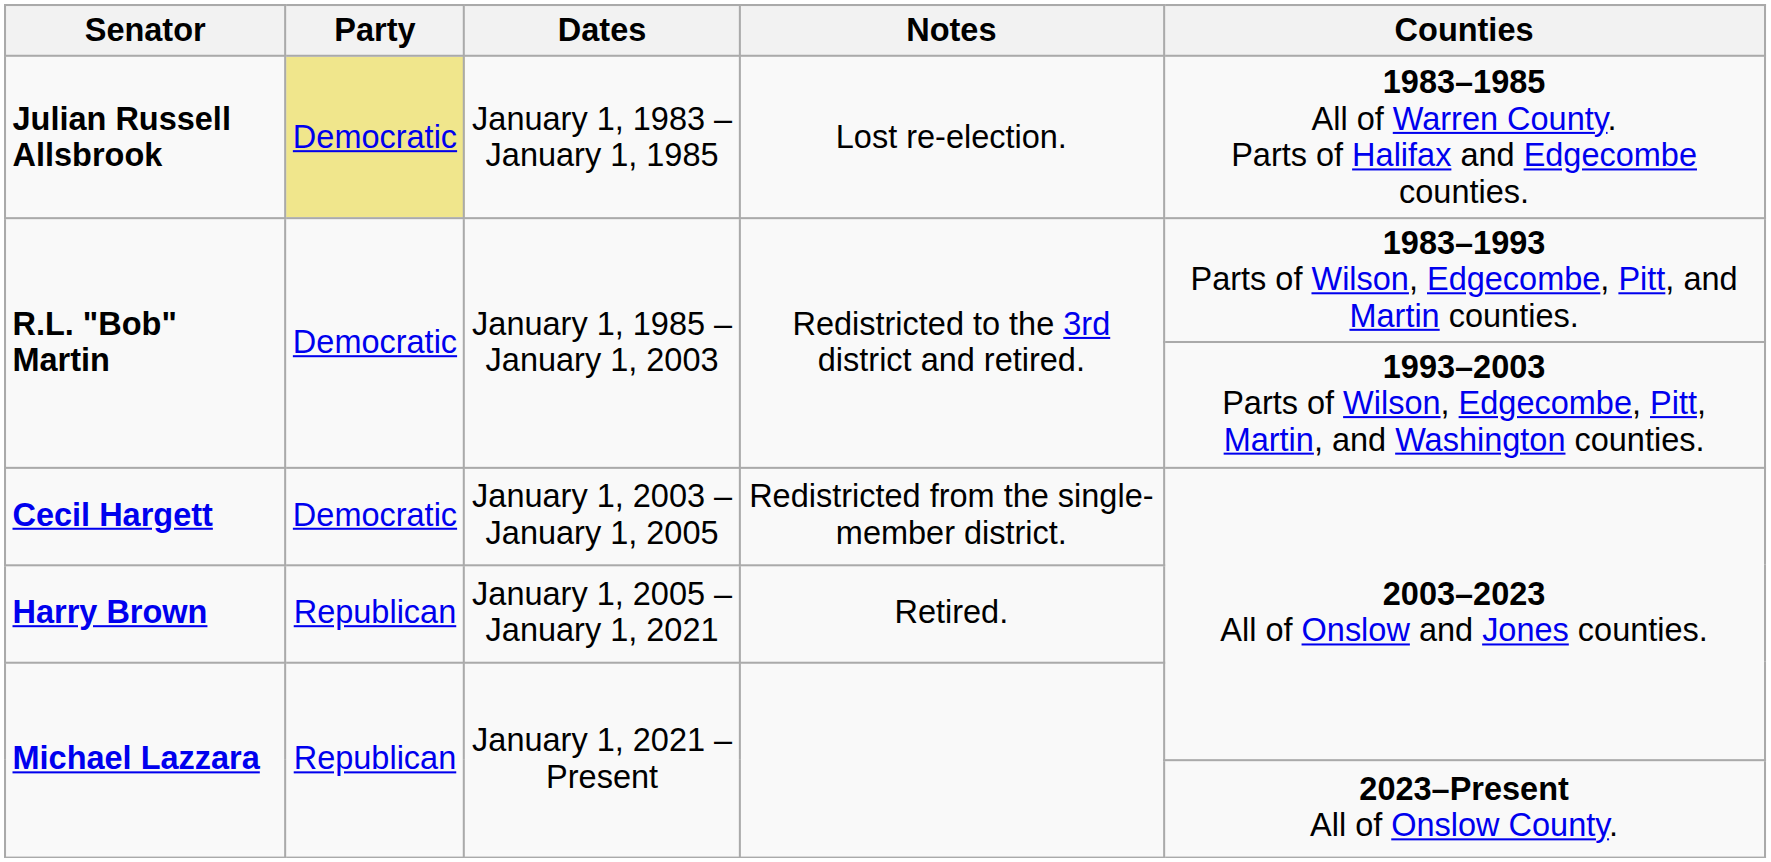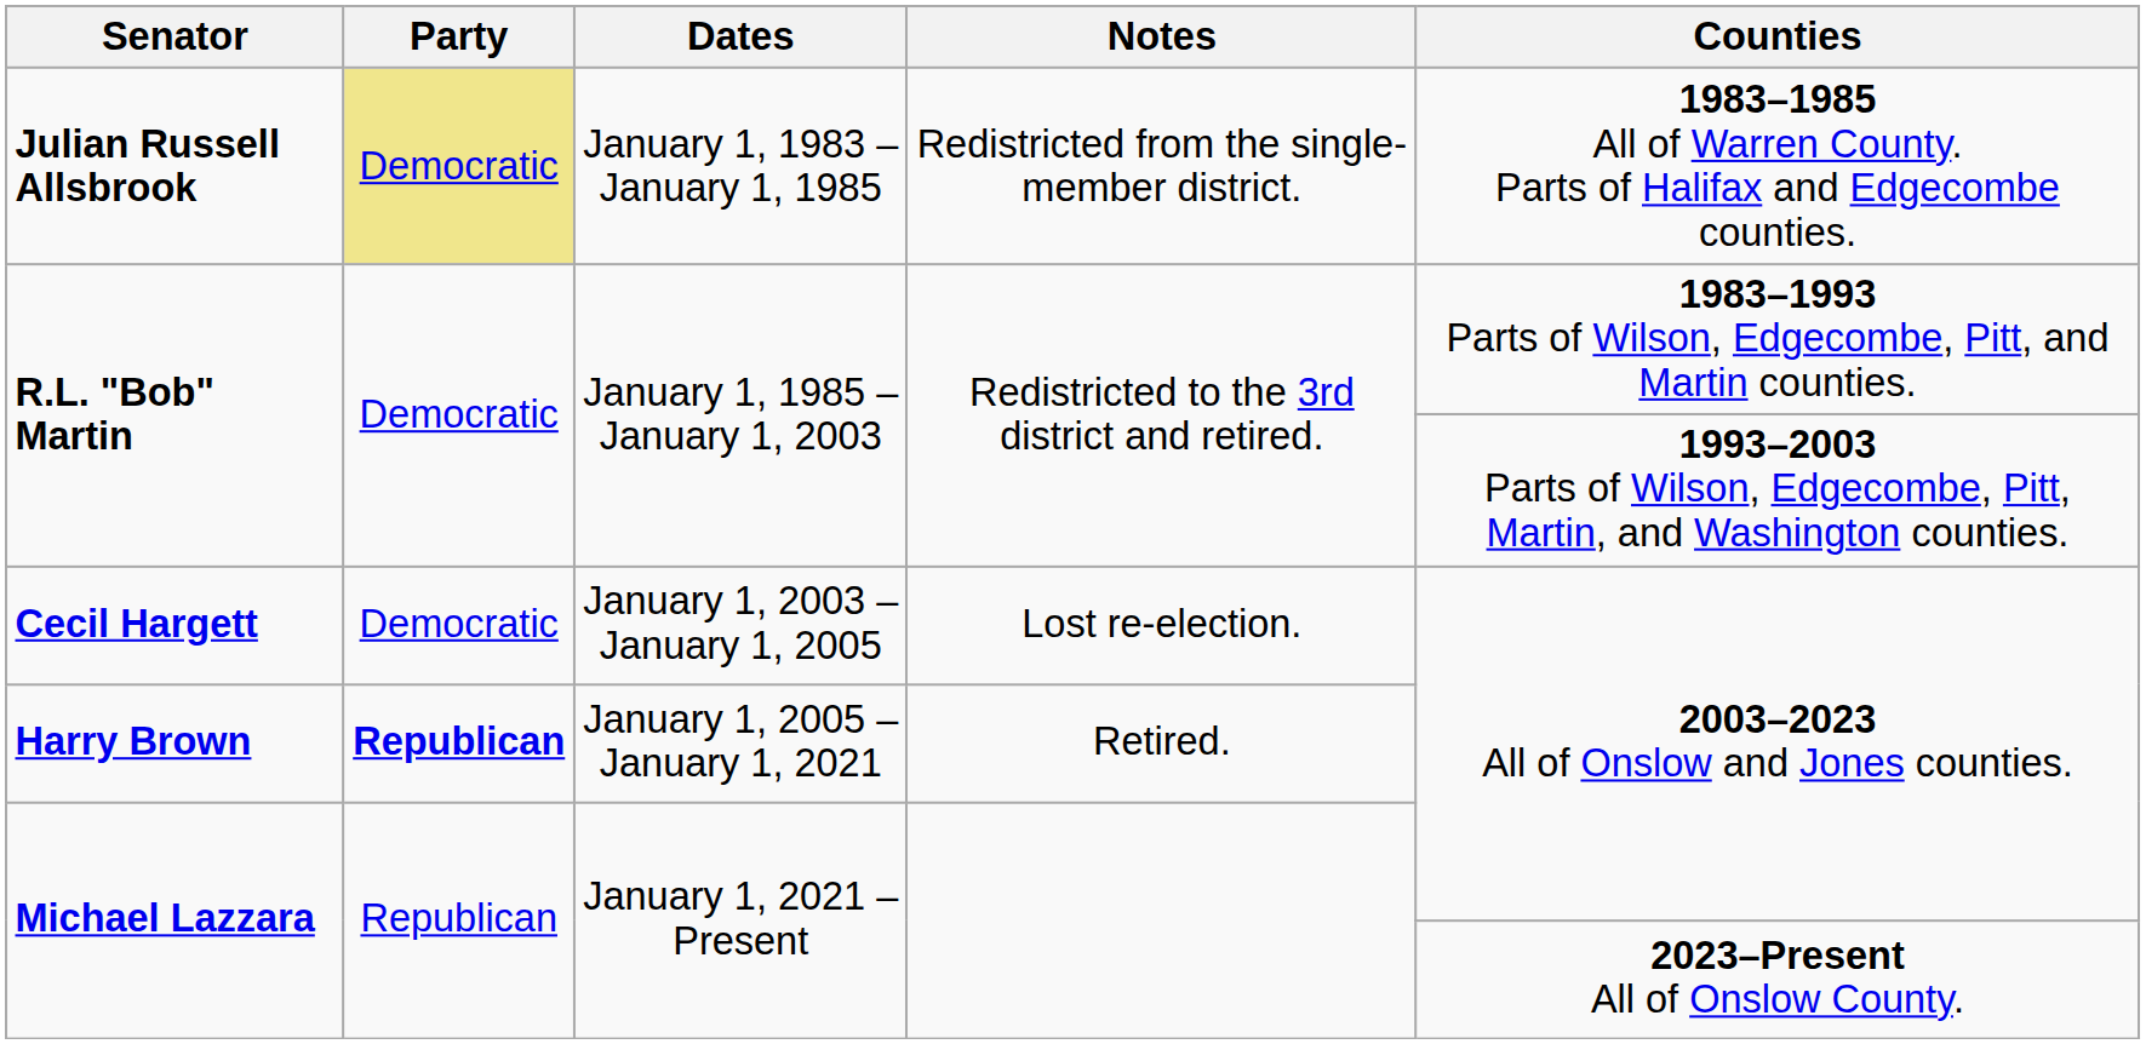Julian Russell Allsbrook | Notes: Lost re-election. -> Redistricted from the single-member district.
Cecil Hargett | Notes: Redistricted from the single-member district. -> Lost re-election.
Harry Brown | Party: normal -> bold
